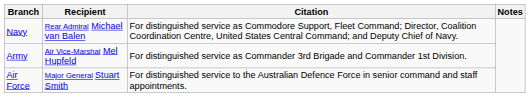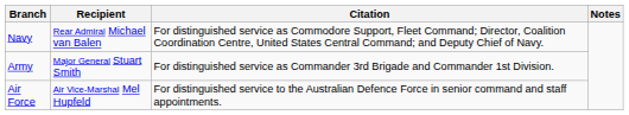Army | Recipient: Air Vice-Marshal Mel Hupfeld -> Major General Stuart Smith
Air Force | Recipient: Major General Stuart Smith -> Air Vice-Marshal Mel Hupfeld
